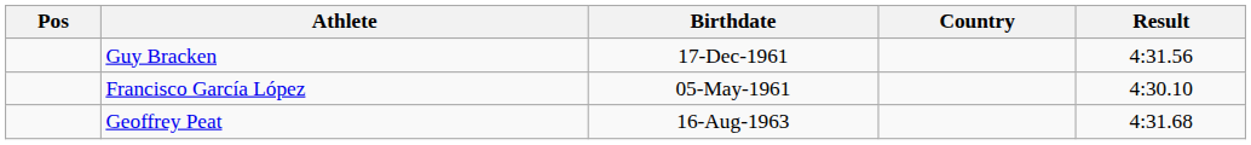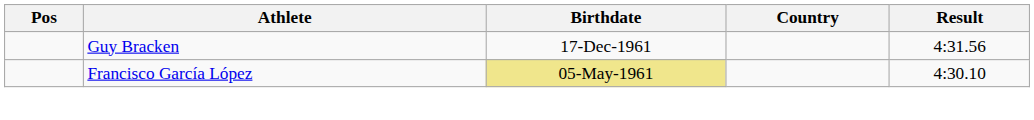Francisco García López | Birthdate: no background -> khaki background
- row: Geoffrey Peat | 16-Aug-1963 | 4:31.68
